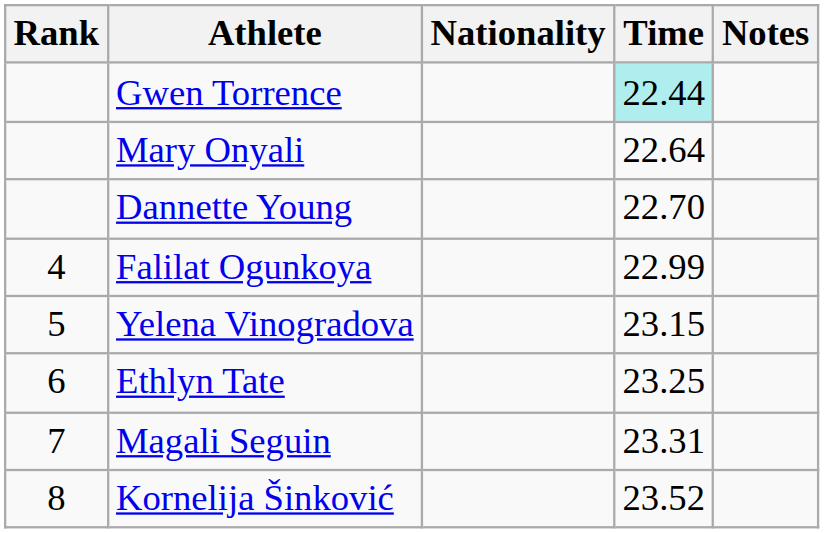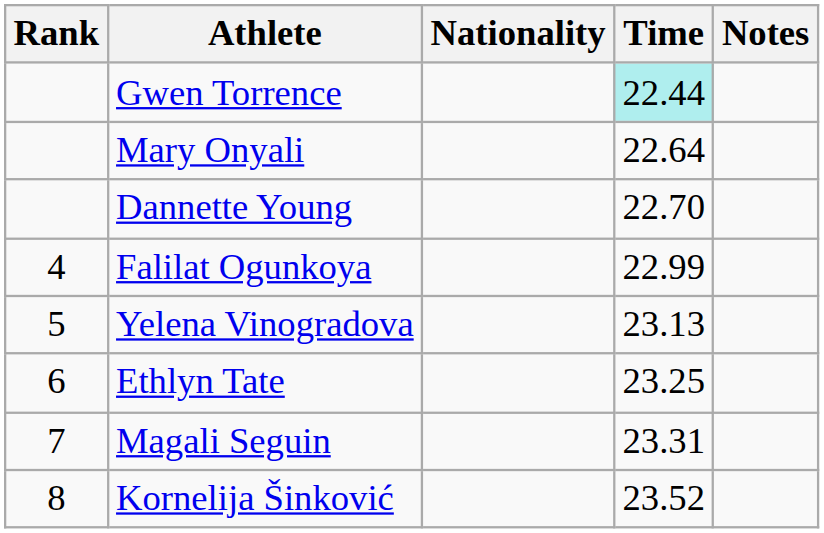Yelena Vinogradova | Time: 23.15 -> 23.13
